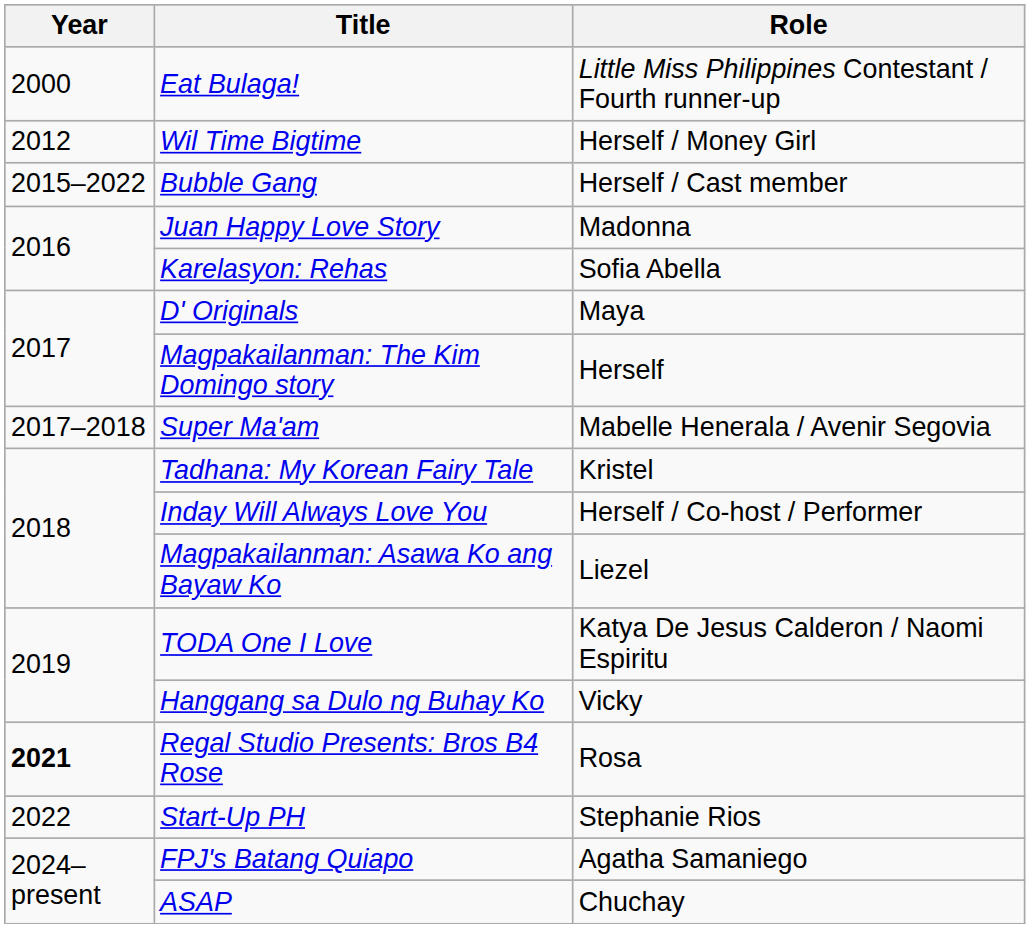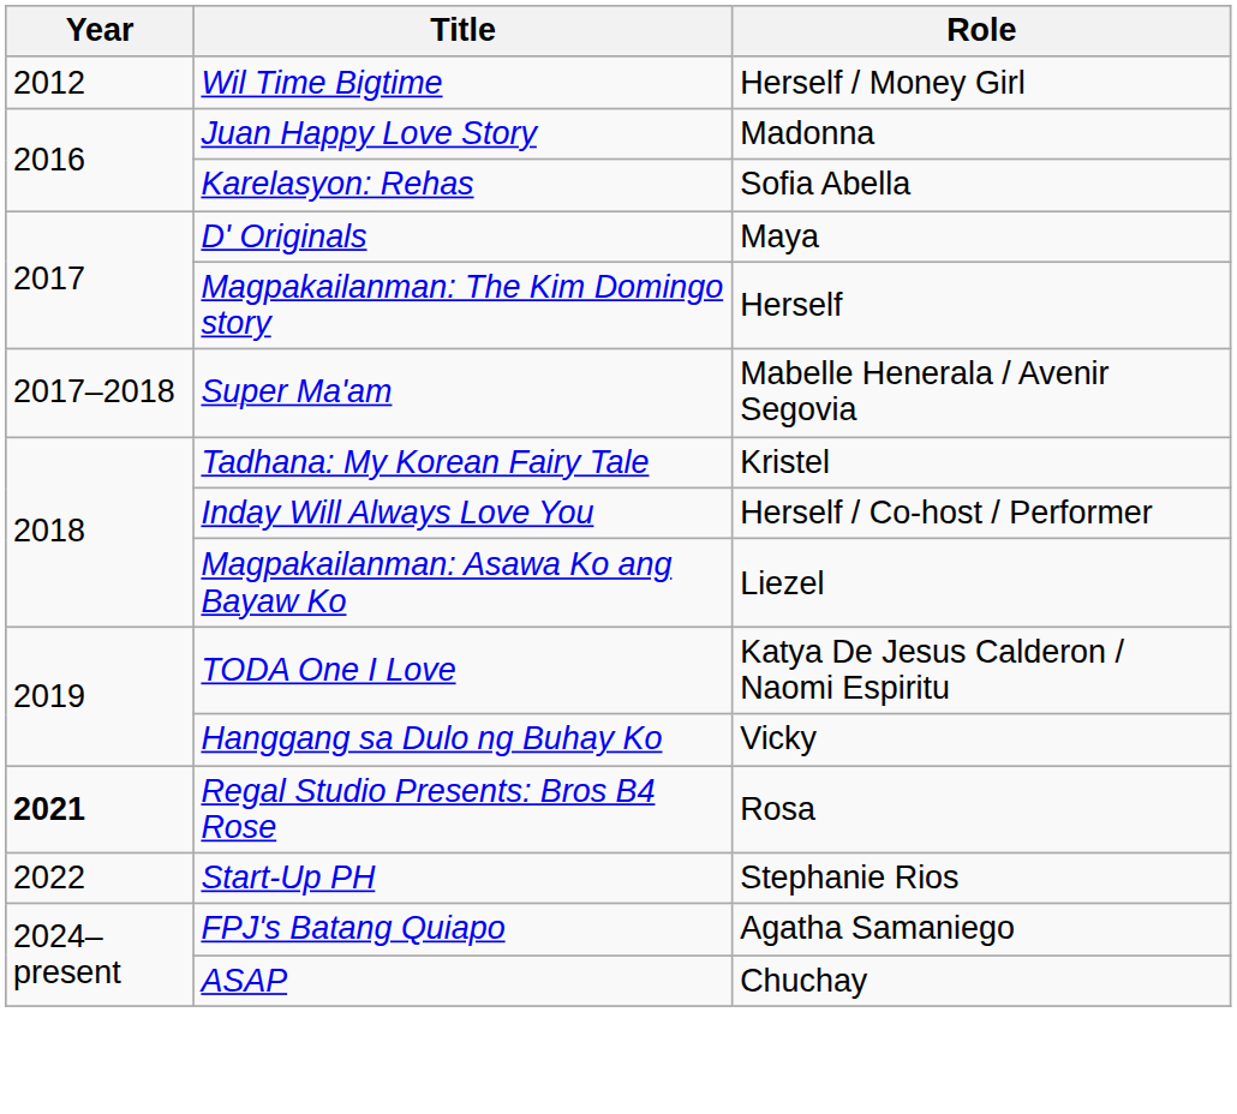- row: 2000 | Eat Bulaga! | Little Miss Philippines Contestant / Fourth runner-up
- row: 2015–2022 | Bubble Gang | Herself / Cast member
